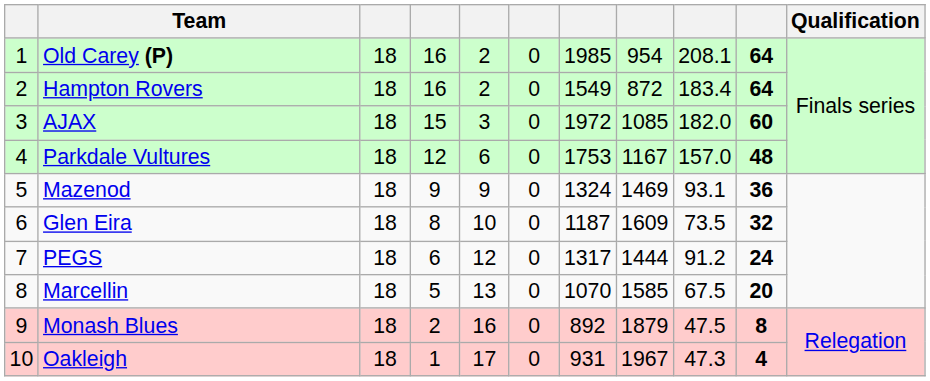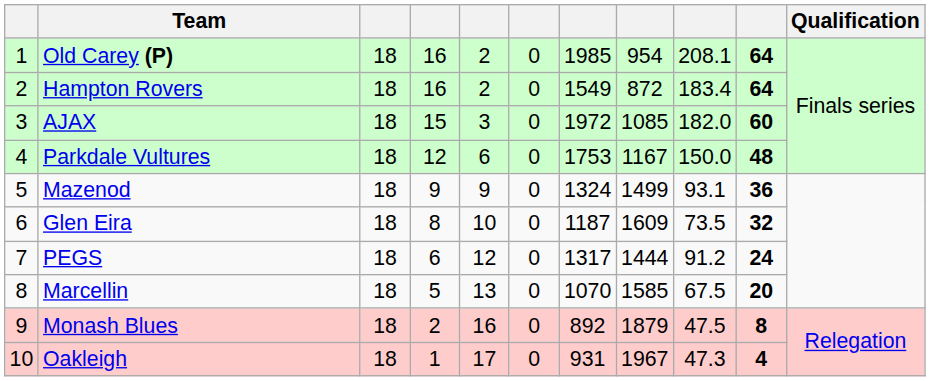Parkdale Vultures | column 9: 157.0 -> 150.0
Mazenod | column 8: 1469 -> 1499
